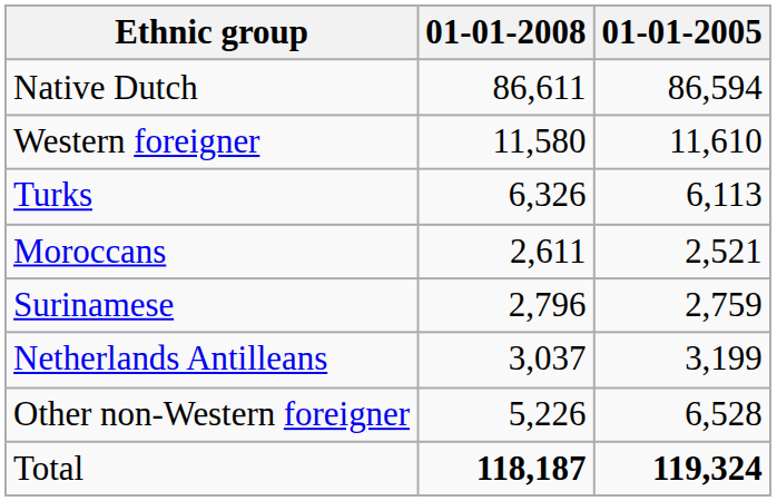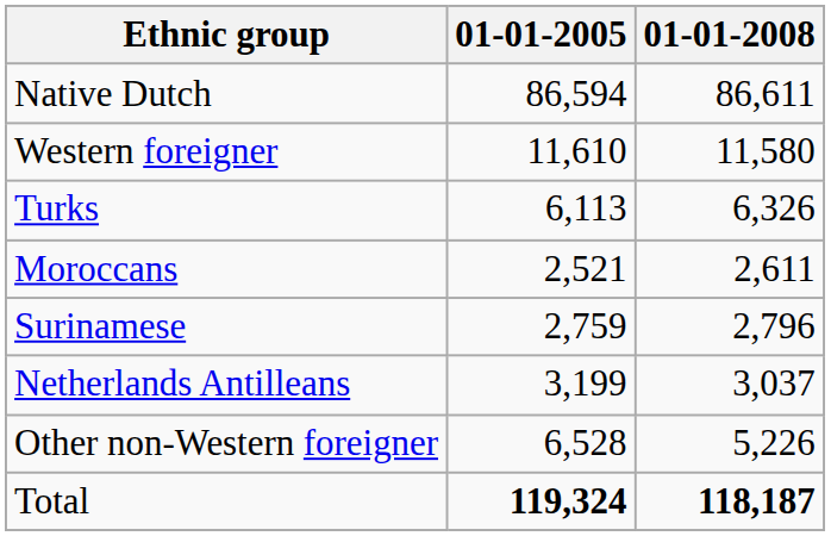columns swapped: 01-01-2005 <-> 01-01-2008
